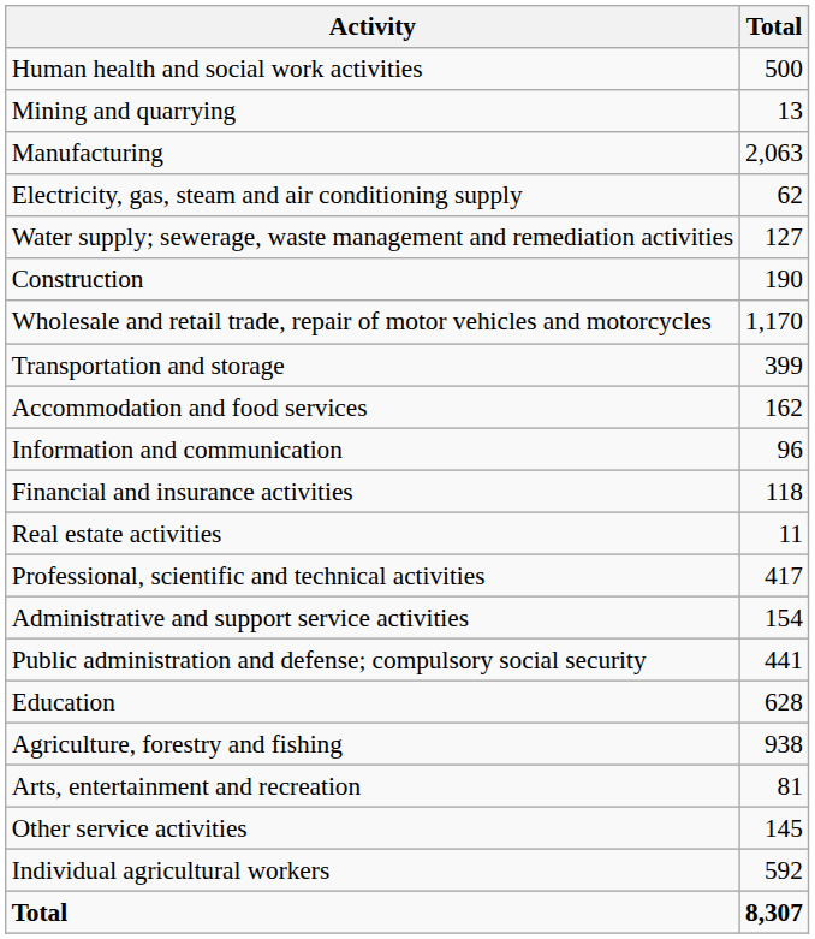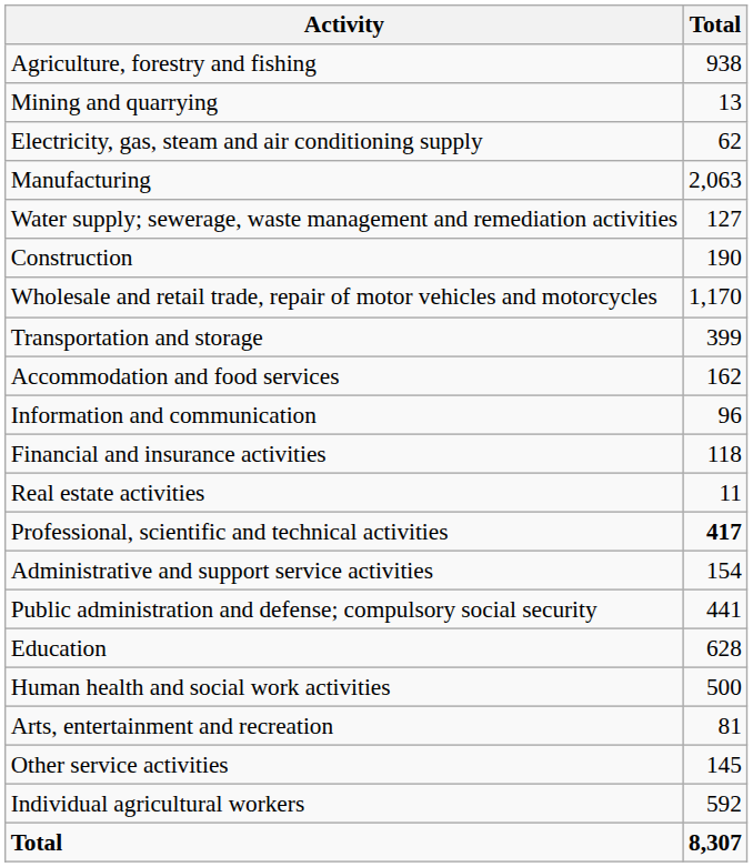rows swapped: Agriculture, forestry and fishing <-> Human health and social work activities
rows swapped: Manufacturing <-> Electricity, gas, steam and air conditioning supply
Professional, scientific and technical activities | Total: normal -> bold
